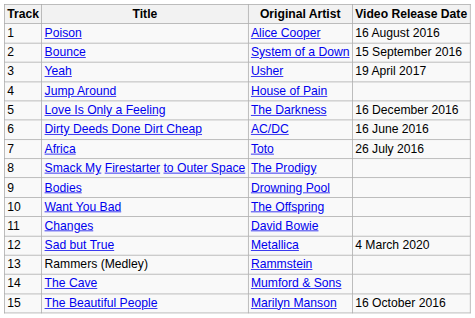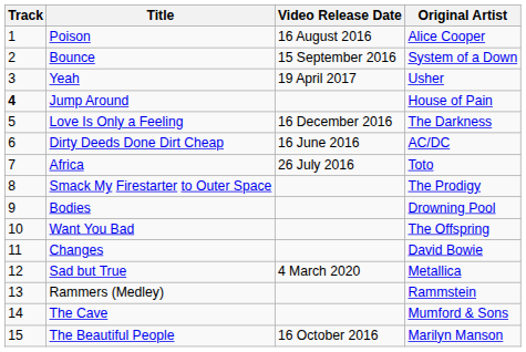columns swapped: Original Artist <-> Video Release Date
Jump Around | Track: normal -> bold
